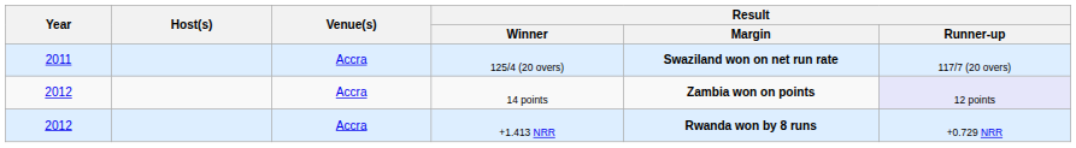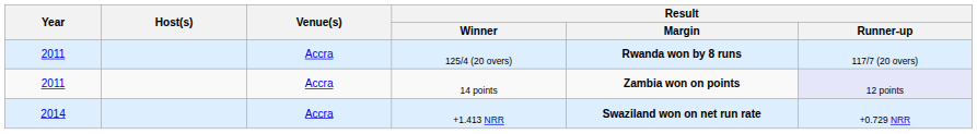125/4 (20 overs) | Result / Margin: Swaziland won on net run rate -> Rwanda won by 8 runs
14 points | Year: 2012 -> 2011
+1.413 NRR | Year: 2012 -> 2014
+1.413 NRR | Result / Margin: Rwanda won by 8 runs -> Swaziland won on net run rate
